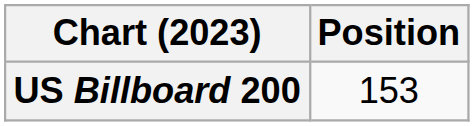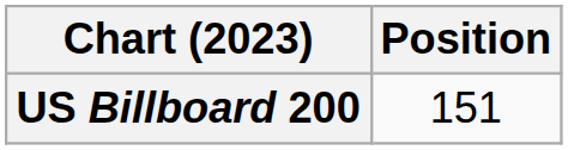US Billboard 200 | Position: 153 -> 151
